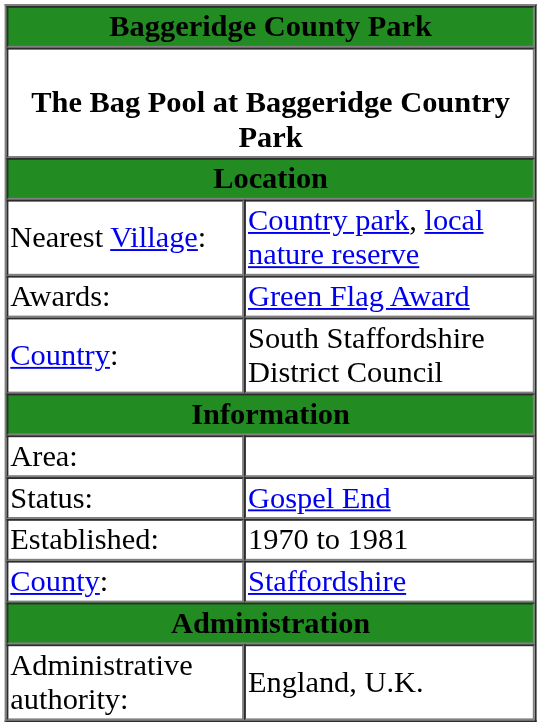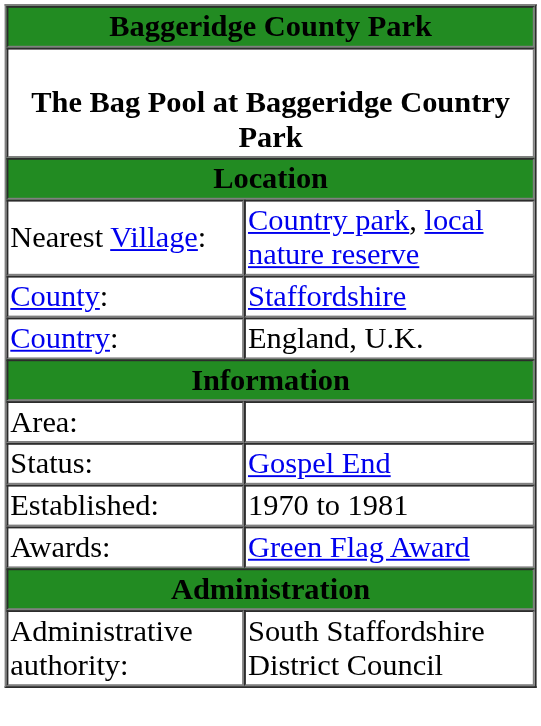rows swapped: County: <-> Awards:
Country: | column 2: South Staffordshire District Council -> England, U.K.
Administrative authority: | column 2: England, U.K. -> South Staffordshire District Council
